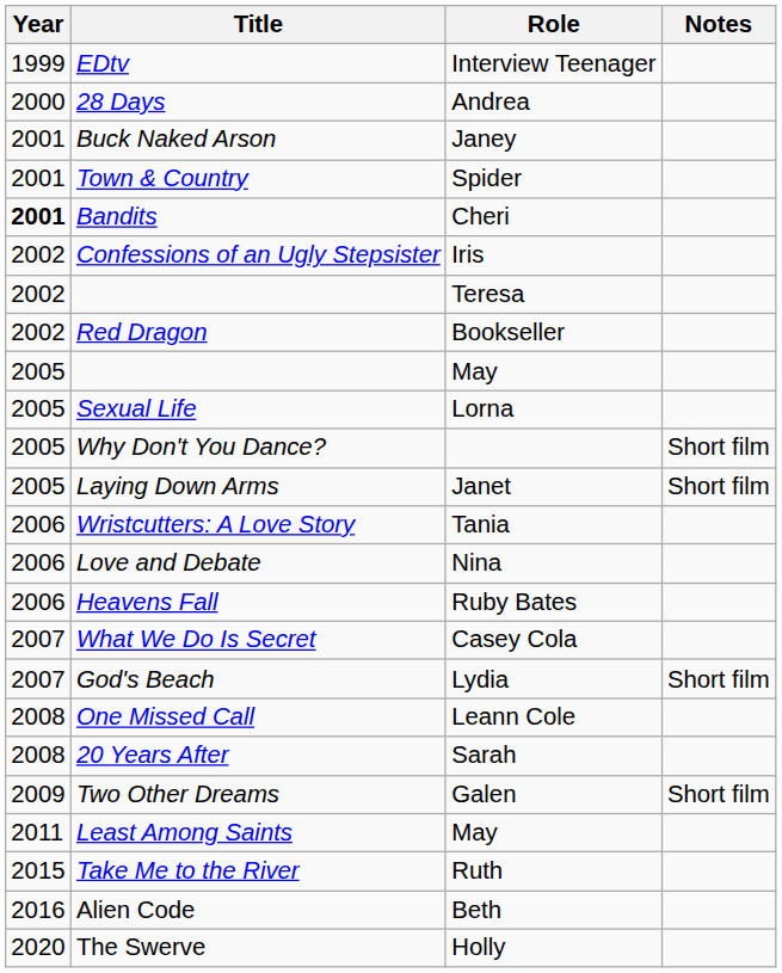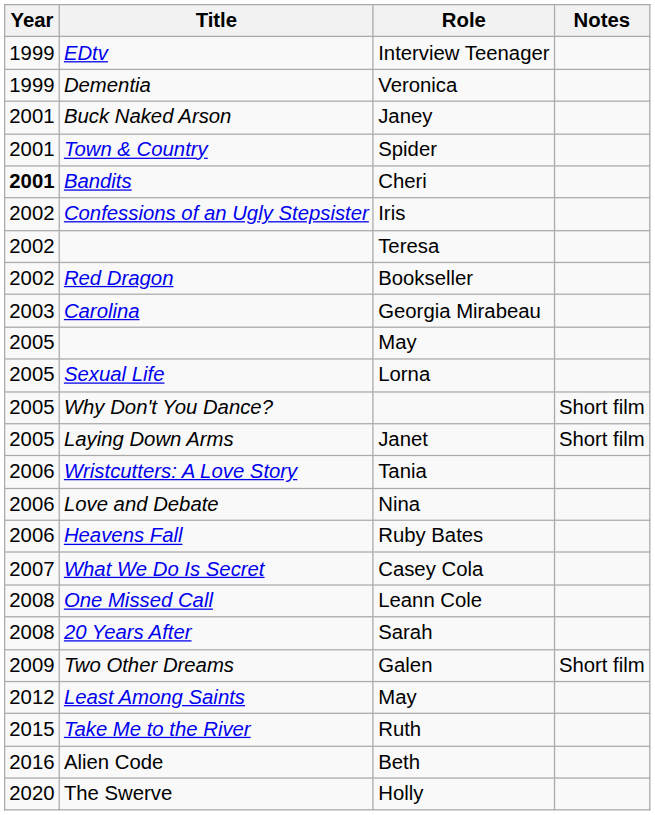+ row: 1999 | Dementia | Veronica
- row: 2000 | 28 Days | Andrea
+ row: 2003 | Carolina | Georgia Mirabeau
- row: 2007 | God's Beach | Lydia | Short film
Least Among Saints | Year: 2011 -> 2012
